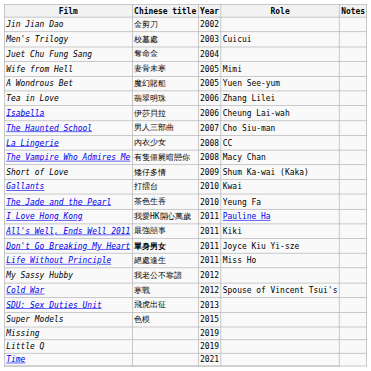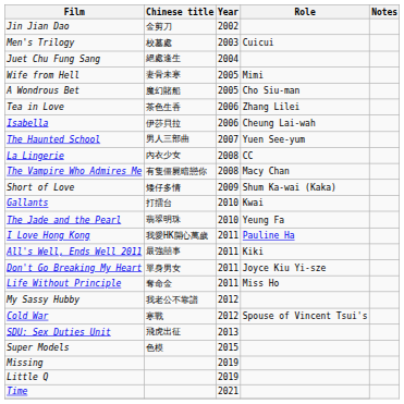Juet Chu Fung Sang | Chinese title: 奪命金 -> 絕處逢生
A Wondrous Bet | Role: Yuen See-yum -> Cho Siu-man
Tea in Love | Chinese title: 翡翠明珠 -> 茶色生香
The Haunted School | Role: Cho Siu-man -> Yuen See-yum
The Jade and the Pearl | Chinese title: 茶色生香 -> 翡翠明珠
Don't Go Breaking My Heart | Chinese title: bold -> normal
Life Without Principle | Chinese title: 絕處逢生 -> 奪命金
